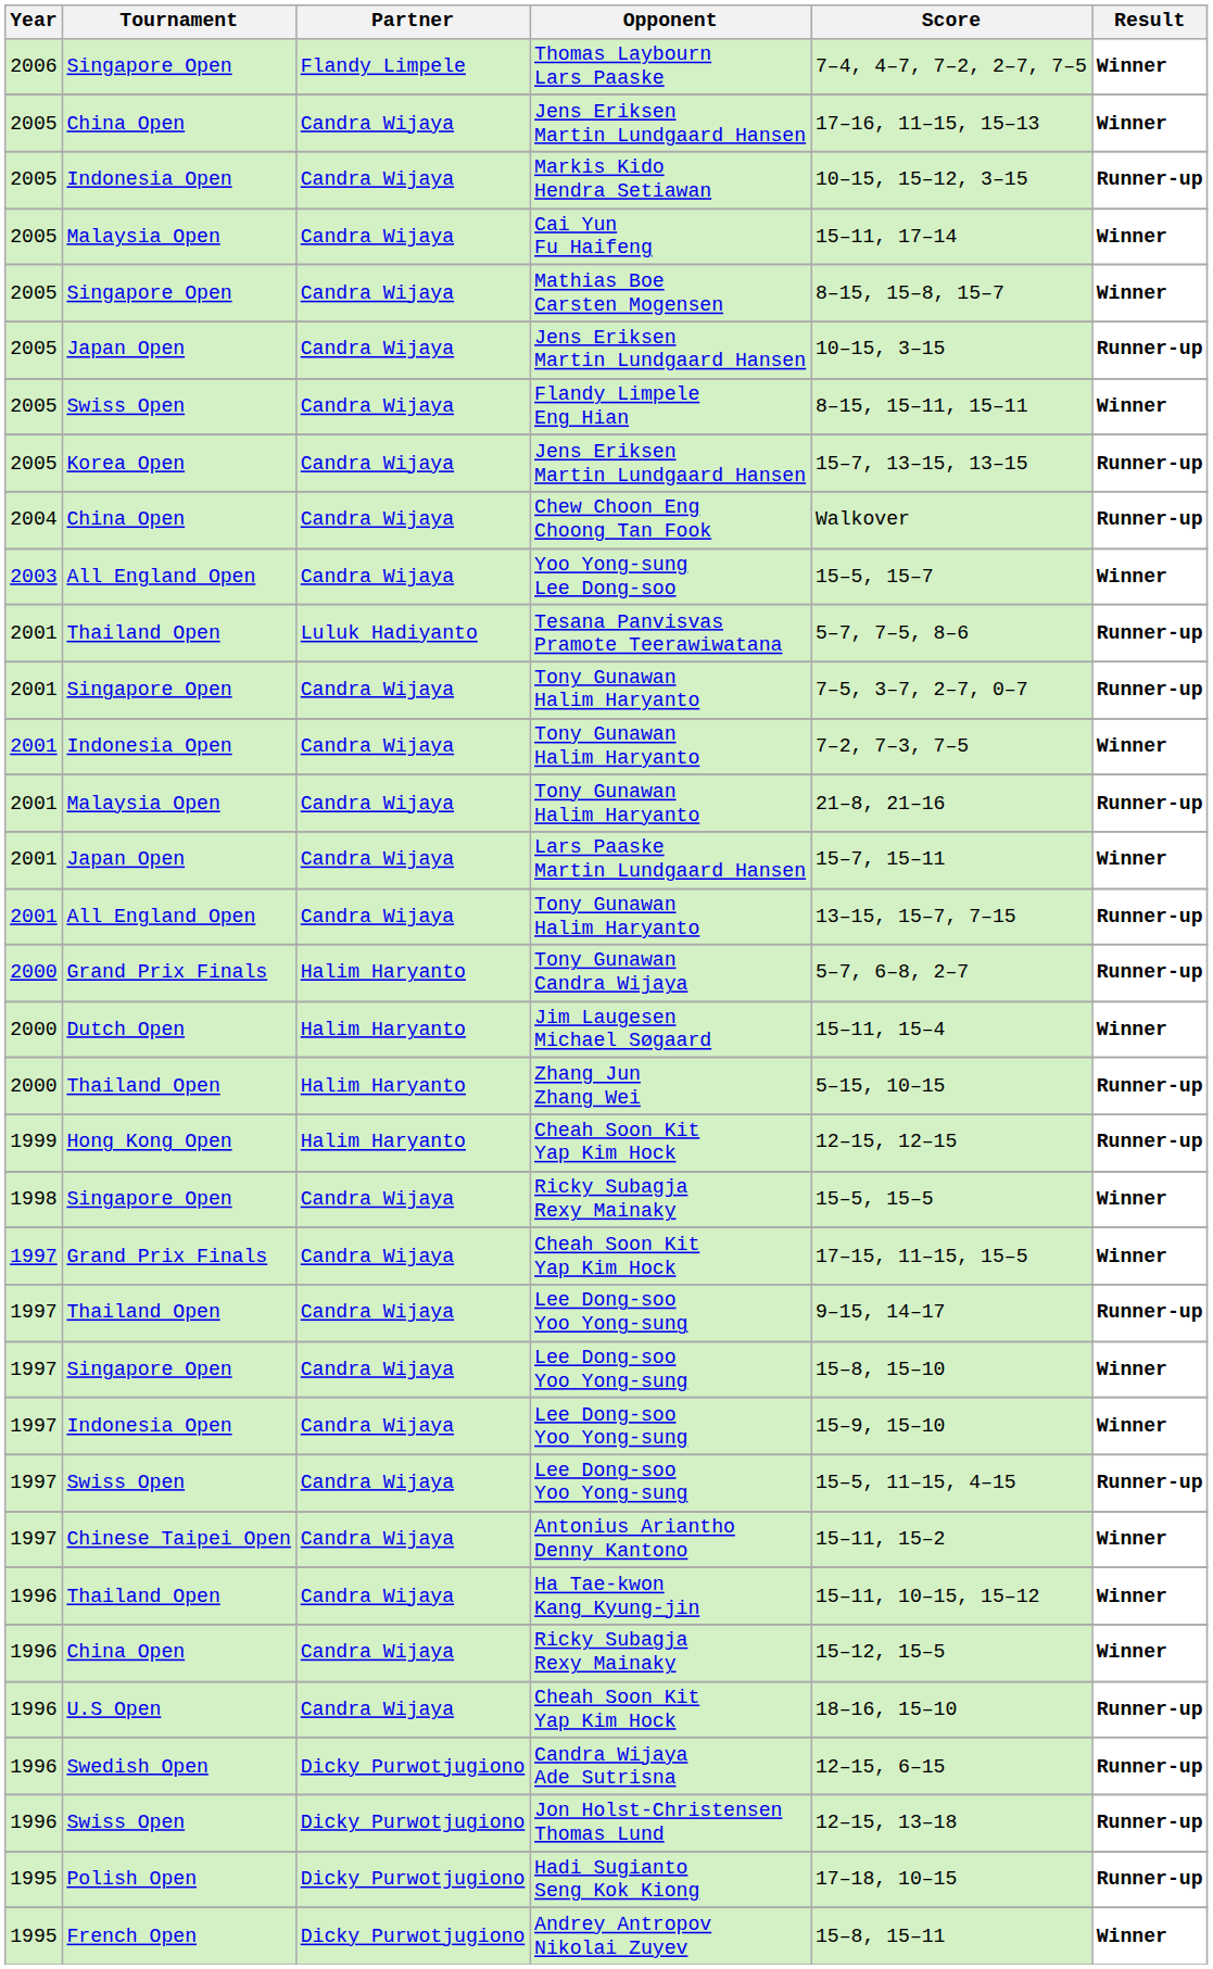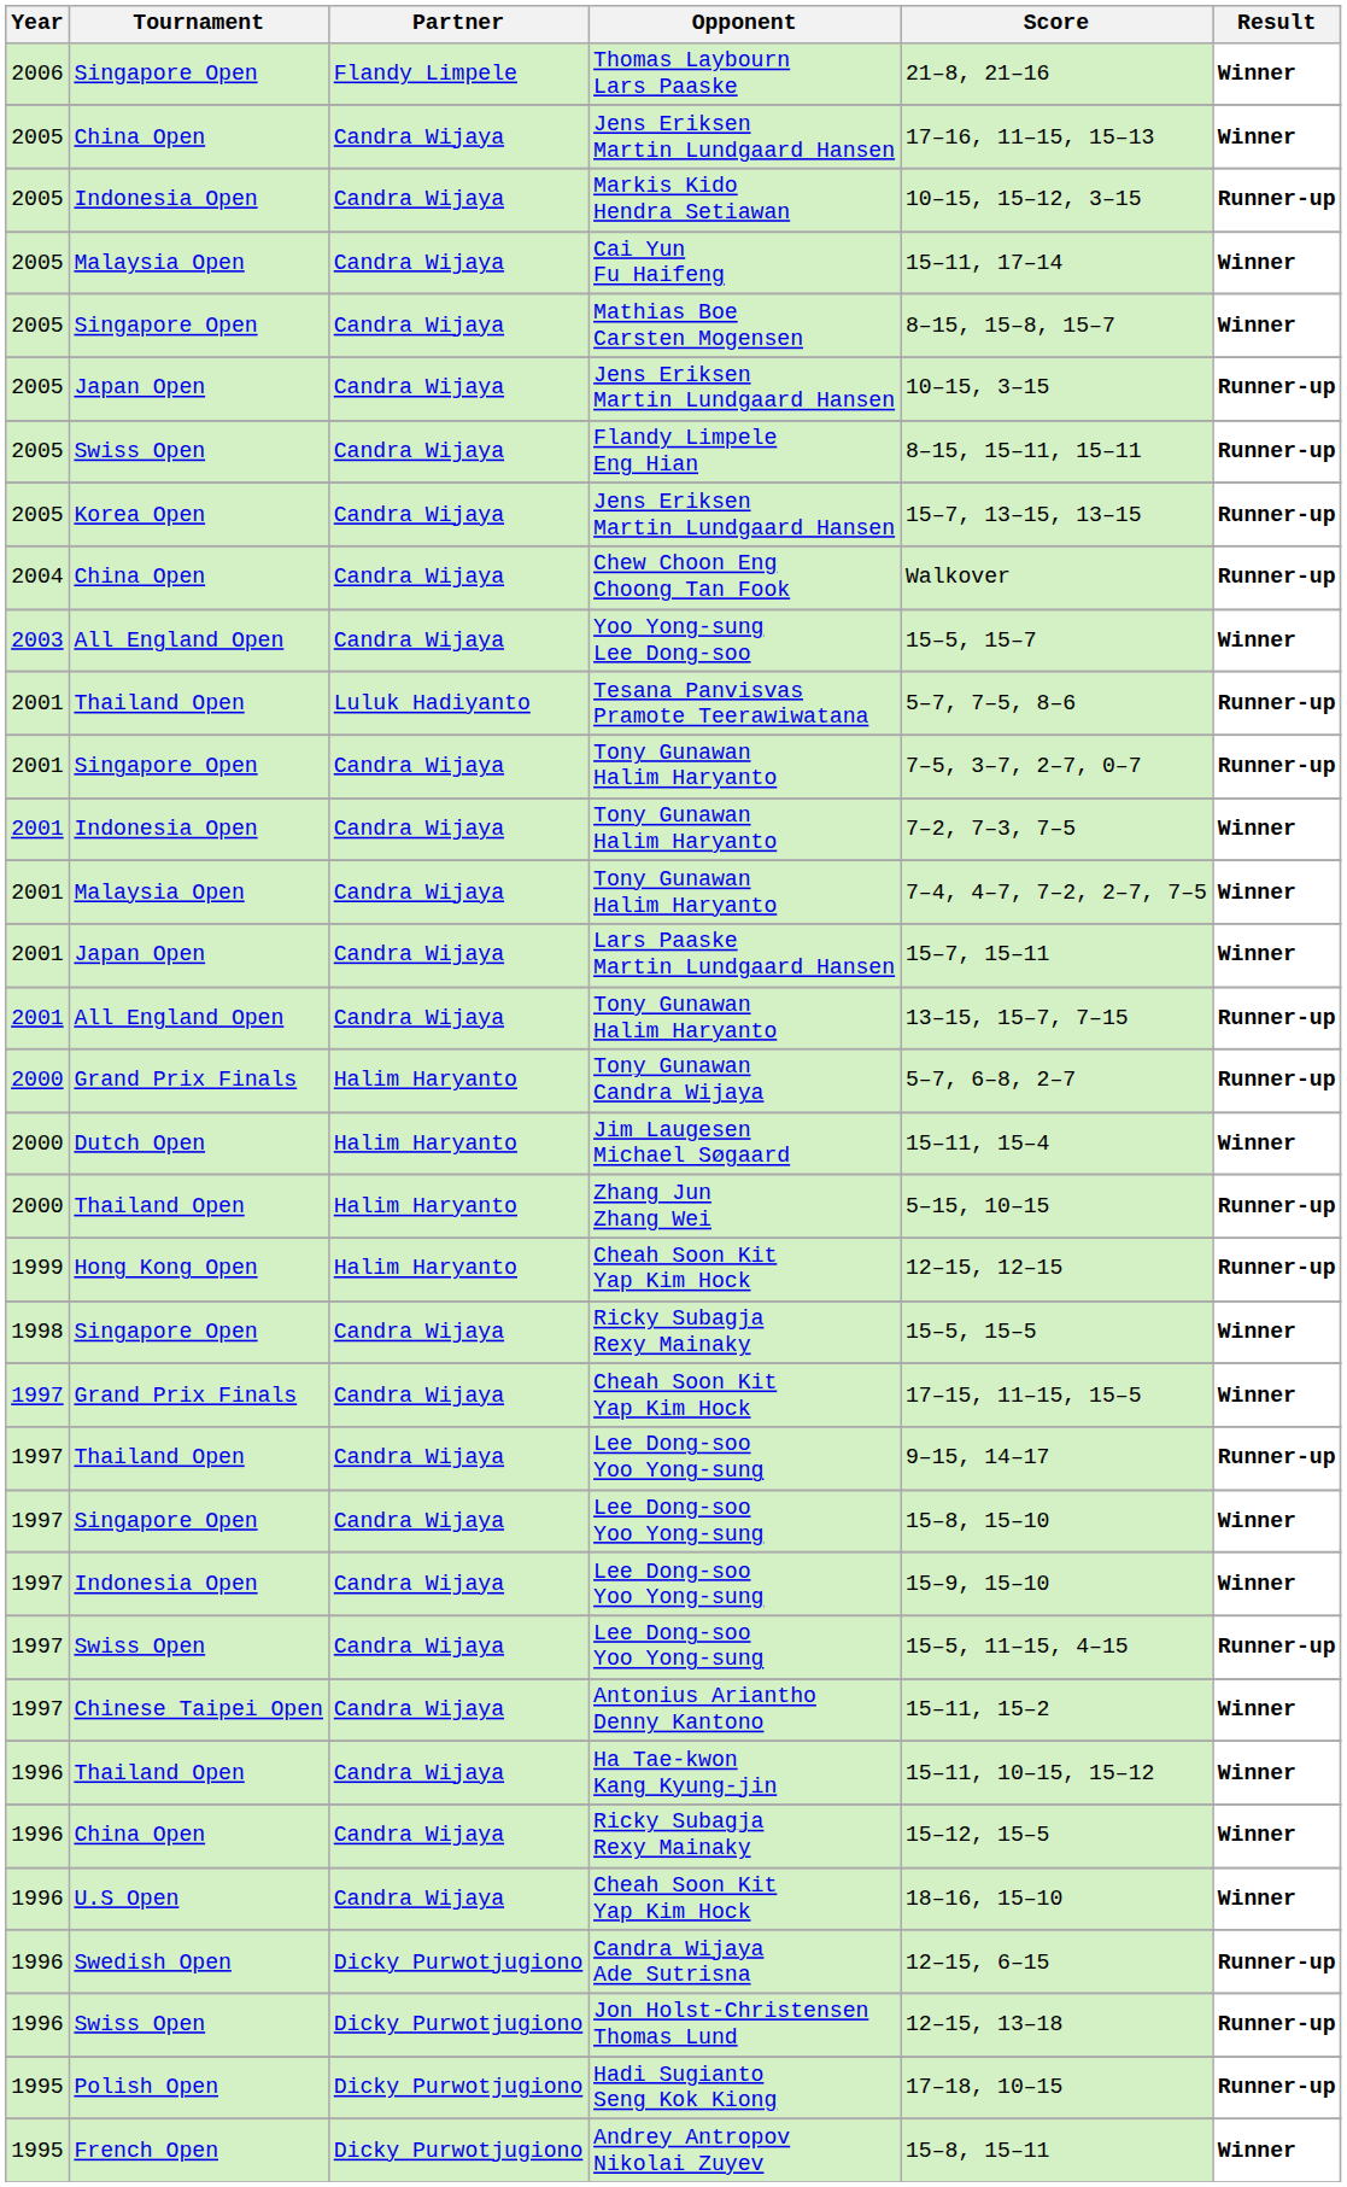Thomas Laybourn Lars Paaske | Score: 7–4, 4–7, 7–2, 2–7, 7–5 -> 21–8, 21–16
Flandy Limpele Eng Hian | Result: Winner -> Runner-up
Malaysia Open / Tony Gunawan Halim Haryanto | Score: 21–8, 21–16 -> 7–4, 4–7, 7–2, 2–7, 7–5
Malaysia Open / Tony Gunawan Halim Haryanto | Result: Runner-up -> Winner
U.S Open / Cheah Soon Kit Yap Kim Hock | Result: Runner-up -> Winner
